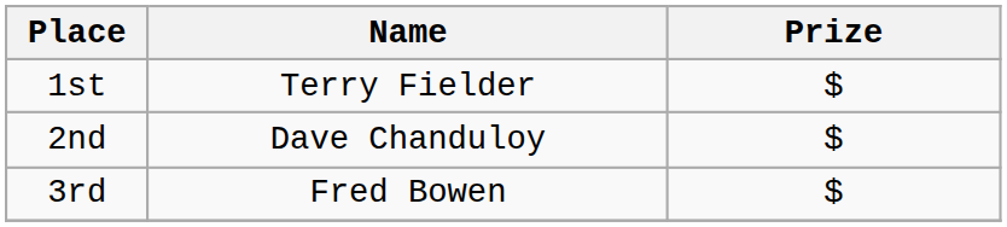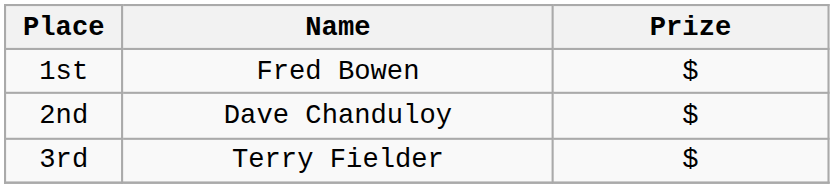1st | Name: Terry Fielder -> Fred Bowen
3rd | Name: Fred Bowen -> Terry Fielder
